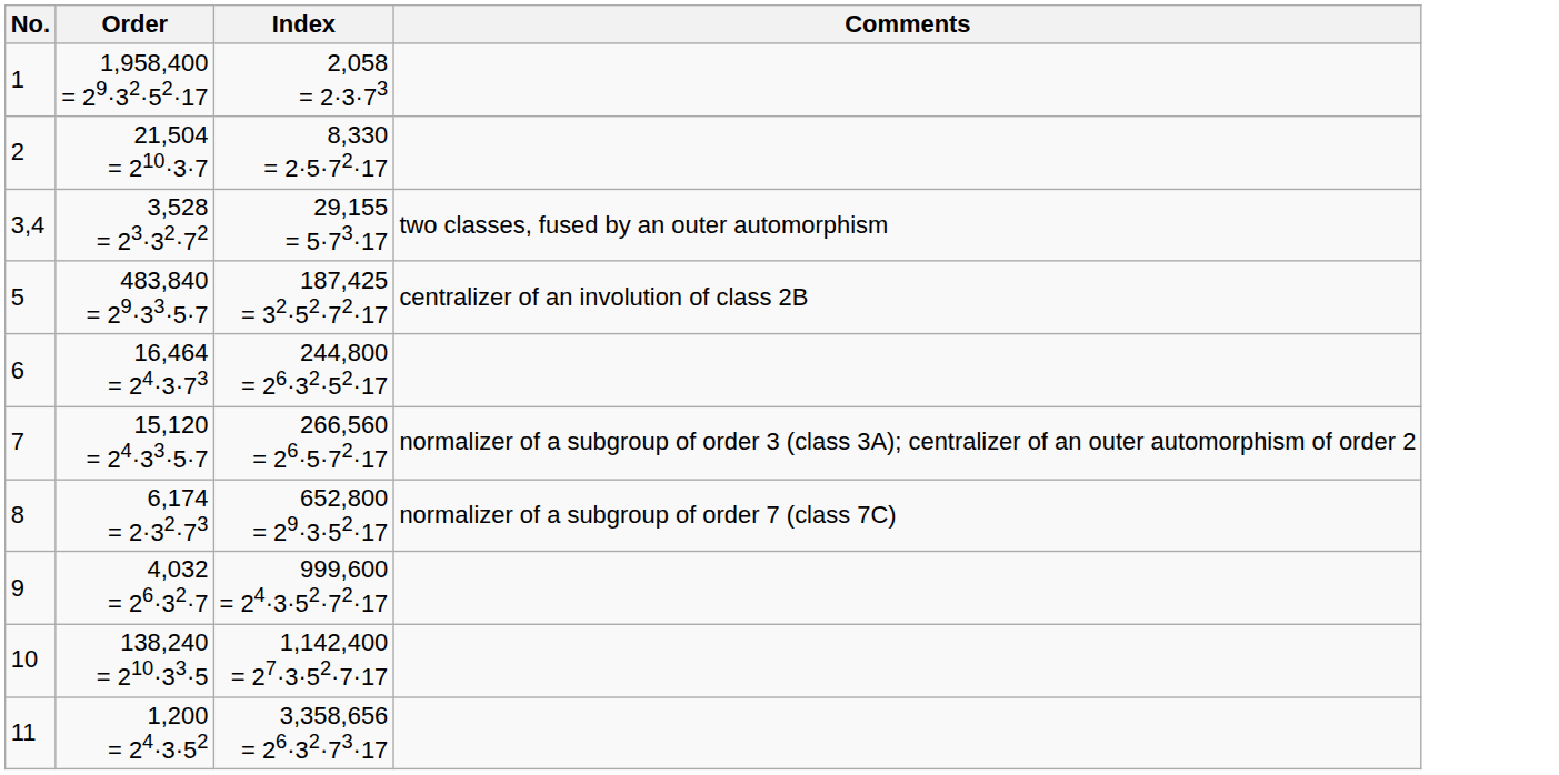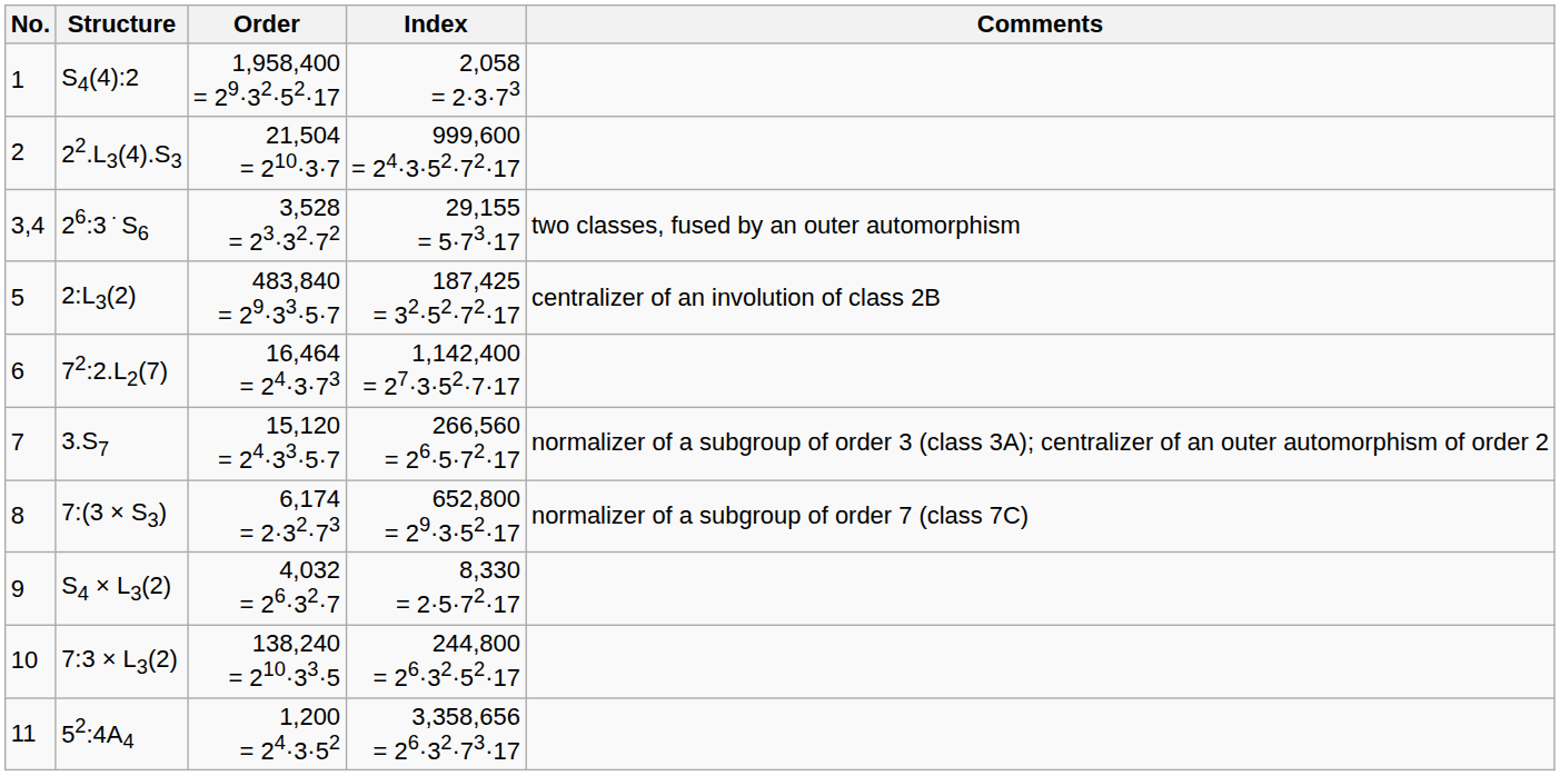+ column: Structure | S4(4):2 | 22.L3(4).S3 | 26:3 · S6 | 2:L3(2) | 72:2.L2(7) | 3.S7 | 7:(3 × S3) | S4 × L3(2) | 7:3 × L3(2) | 52:4A4
2 | Index: 8,330 = 2·5·72·17 -> 999,600 = 24·3·52·72·17
6 | Index: 244,800 = 26·32·52·17 -> 1,142,400 = 27·3·52·7·17
9 | Index: 999,600 = 24·3·52·72·17 -> 8,330 = 2·5·72·17
10 | Index: 1,142,400 = 27·3·52·7·17 -> 244,800 = 26·32·52·17
